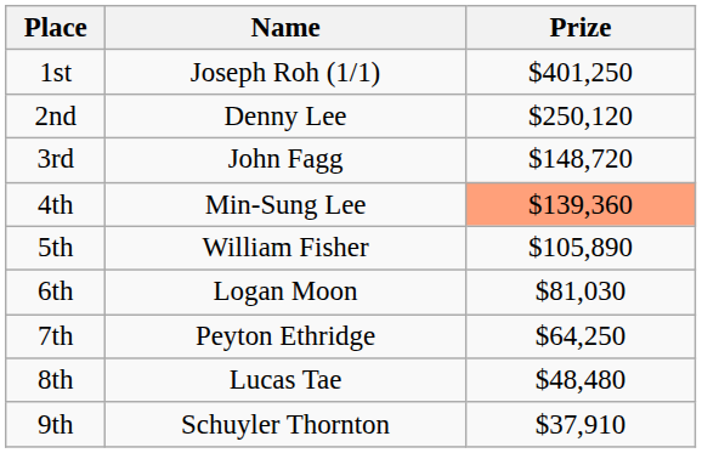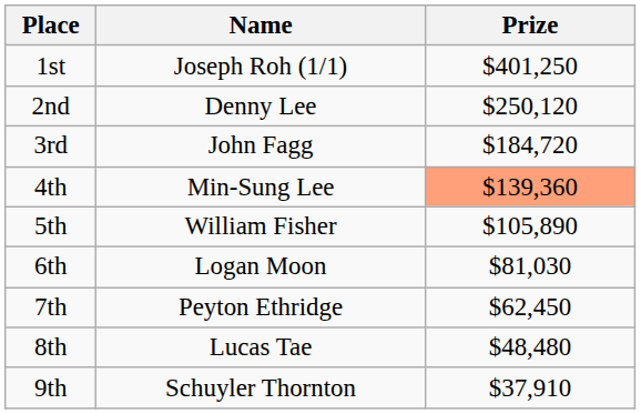3rd | Prize: $148,720 -> $184,720
7th | Prize: $64,250 -> $62,450
